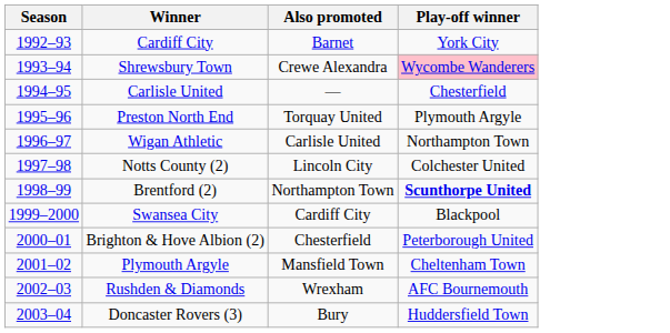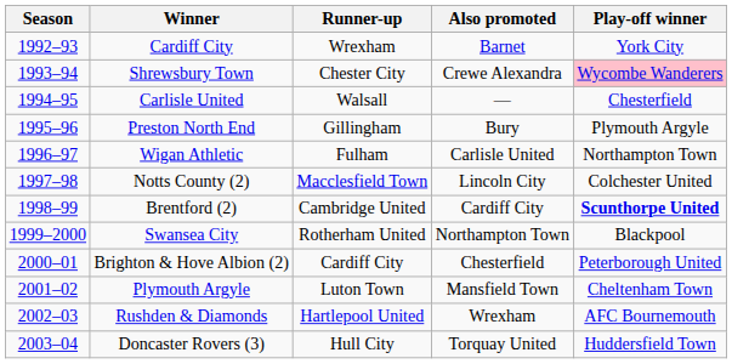+ column: Runner-up | Wrexham | Chester City | Walsall | Gillingham | Fulham | Macclesfield Town | Cambridge United | Rotherham United | Cardiff City | Luton Town | Hartlepool United | Hull City
Preston North End | Also promoted: Torquay United -> Bury
Brentford (2) | Also promoted: Northampton Town -> Cardiff City
Swansea City | Also promoted: Cardiff City -> Northampton Town
Doncaster Rovers (3) | Also promoted: Bury -> Torquay United
